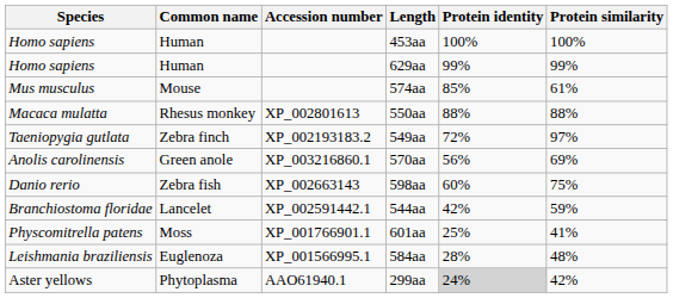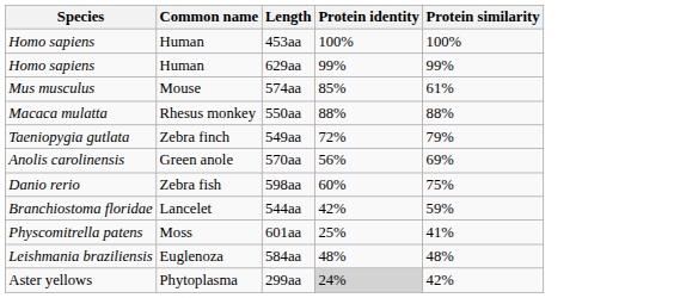- column: Accession number | XP_002801613 | XP_002193183.2 | XP_003216860.1 | XP_002663143 | XP_002591442.1 | XP_001766901.1 | XP_001566995.1 | AAO61940.1
549aa | Protein similarity: 97% -> 79%
584aa | Protein identity: 28% -> 48%
